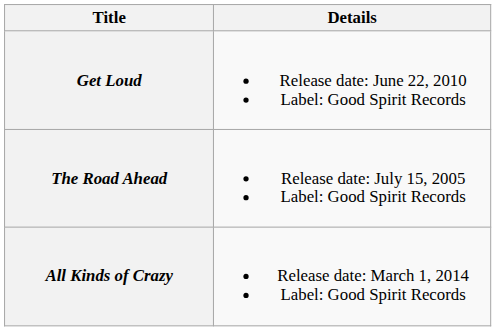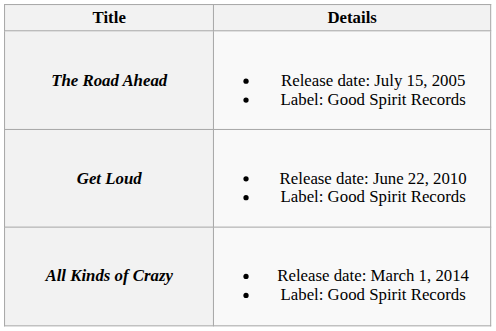rows swapped: The Road Ahead <-> Get Loud
